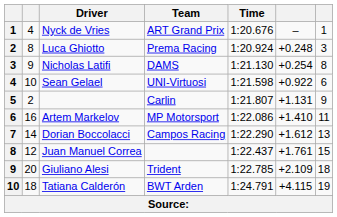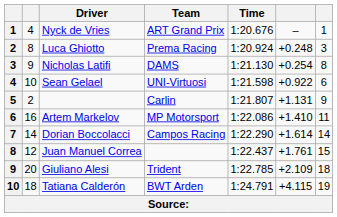Dorian Boccolacci | column 6: +1.612 -> +1.614
Dorian Boccolacci | column 7: 13 -> 14
